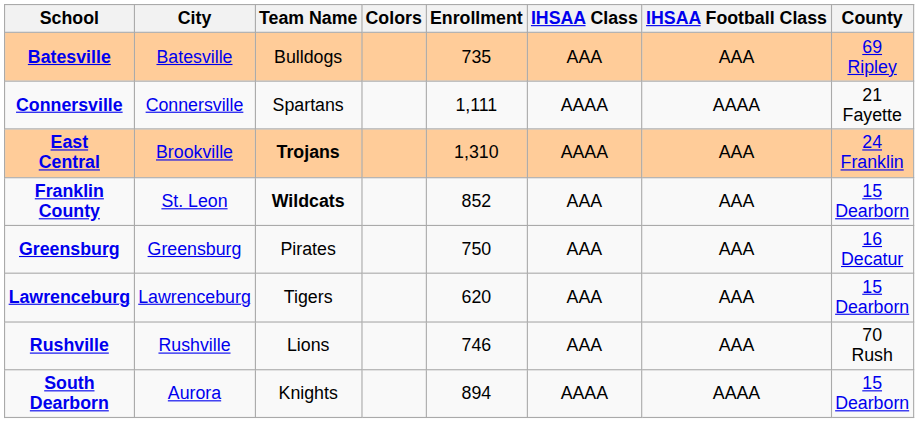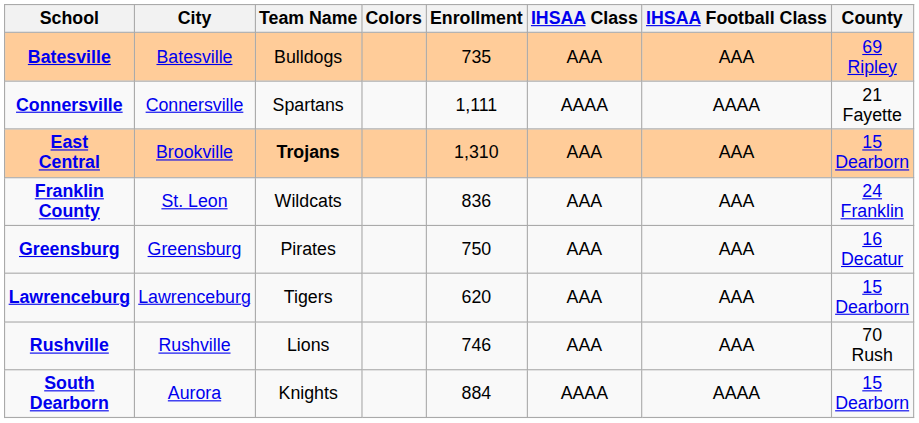East Central | IHSAA Class: AAAA -> AAA
East Central | County: 24 Franklin -> 15 Dearborn
Franklin County | Team Name: bold -> normal
Franklin County | Enrollment: 852 -> 836
Franklin County | County: 15 Dearborn -> 24 Franklin
South Dearborn | Enrollment: 894 -> 884
